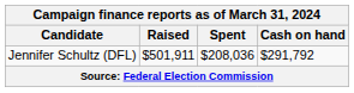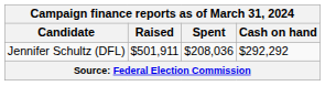Jennifer Schultz (DFL) | Cash on hand: $291,792 -> $292,292
